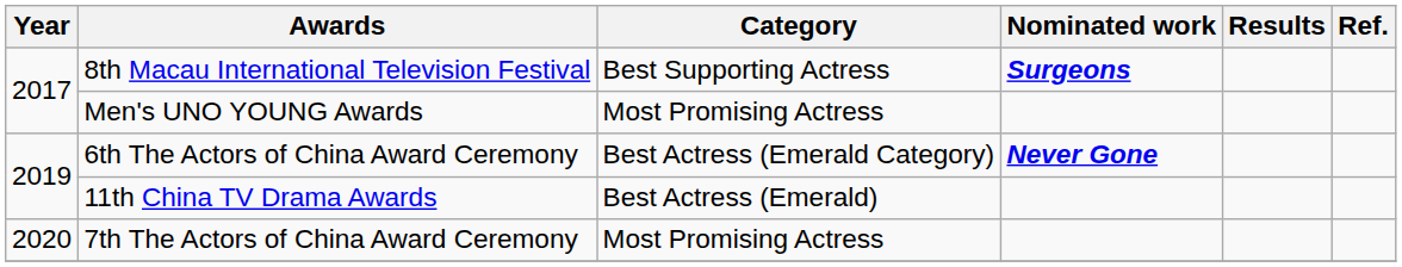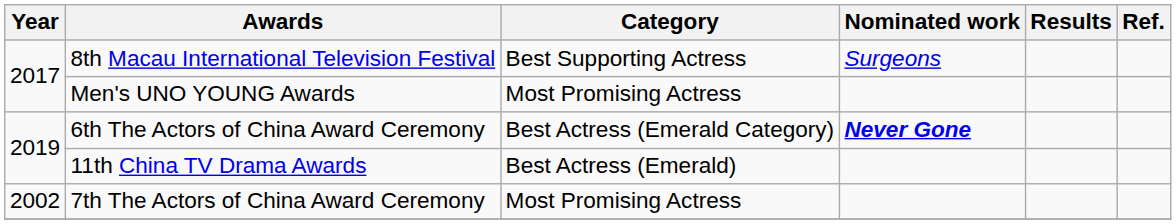8th Macau International Television Festival | Nominated work: bold -> normal
7th The Actors of China Award Ceremony | Year: 2020 -> 2002
